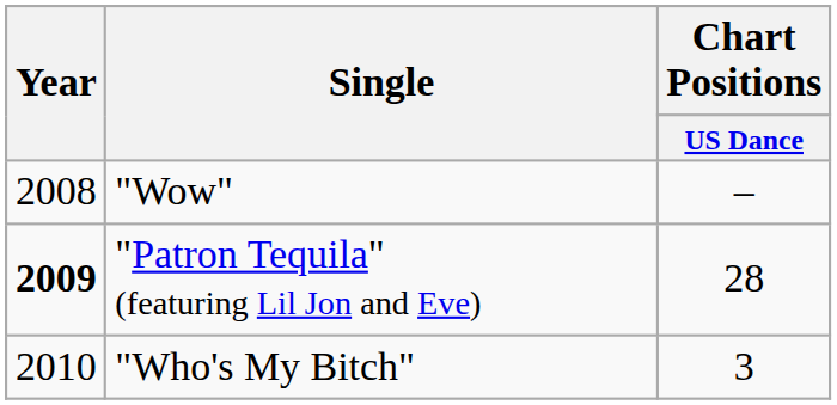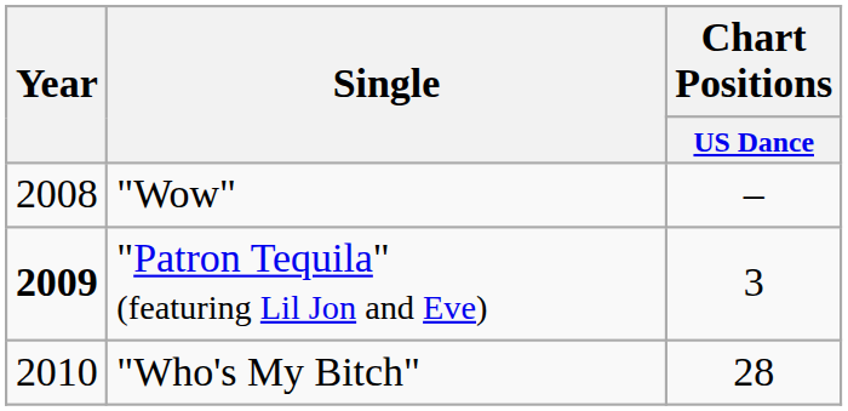"Patron Tequila" (featuring Lil Jon and Eve) | Chart Positions / US Dance: 28 -> 3
"Who's My Bitch" | Chart Positions / US Dance: 3 -> 28
